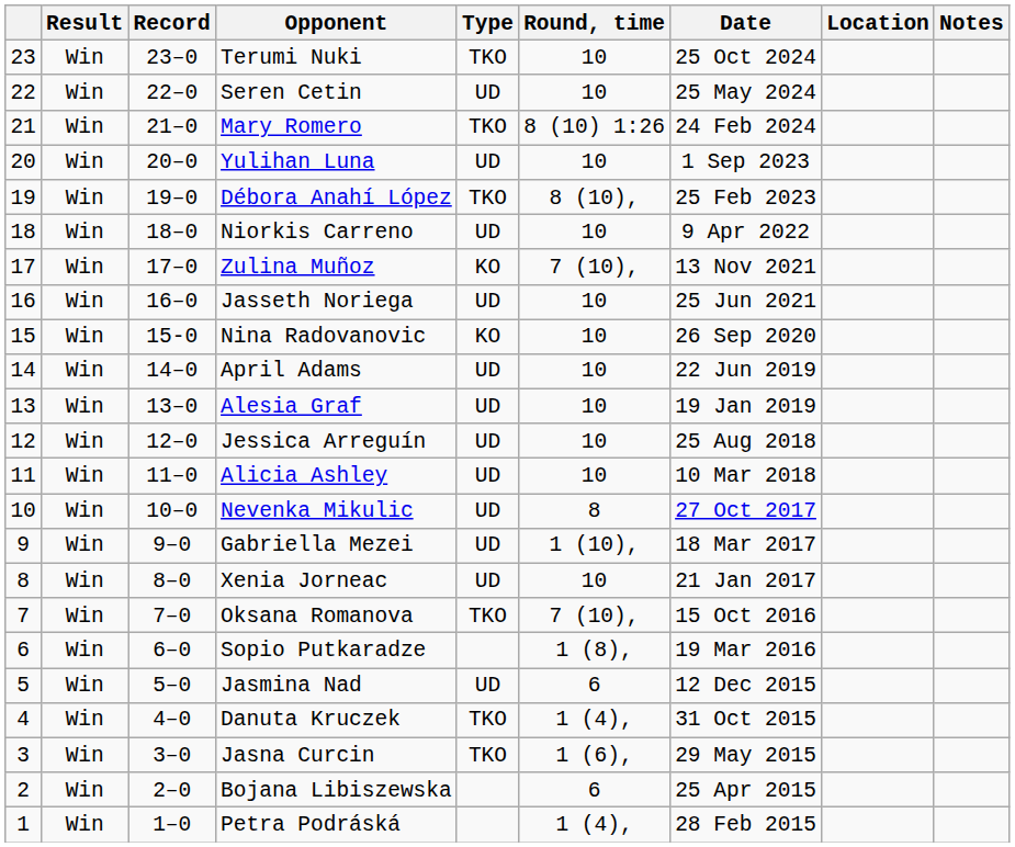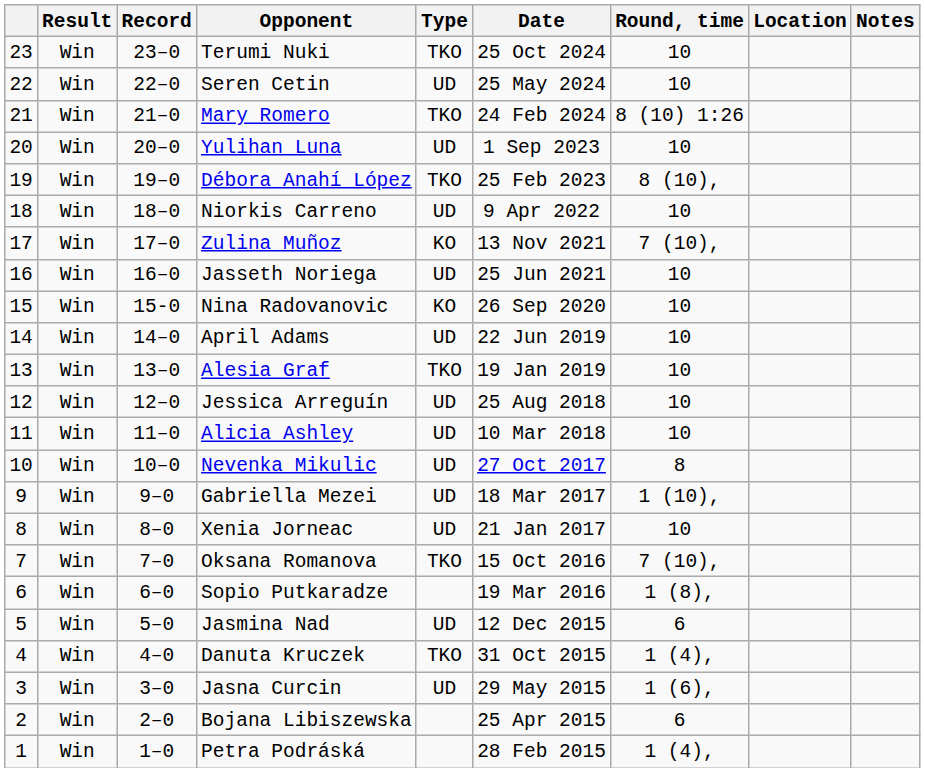columns swapped: Round, time <-> Date
Alesia Graf | Type: UD -> TKO
Jasna Curcin | Type: TKO -> UD
